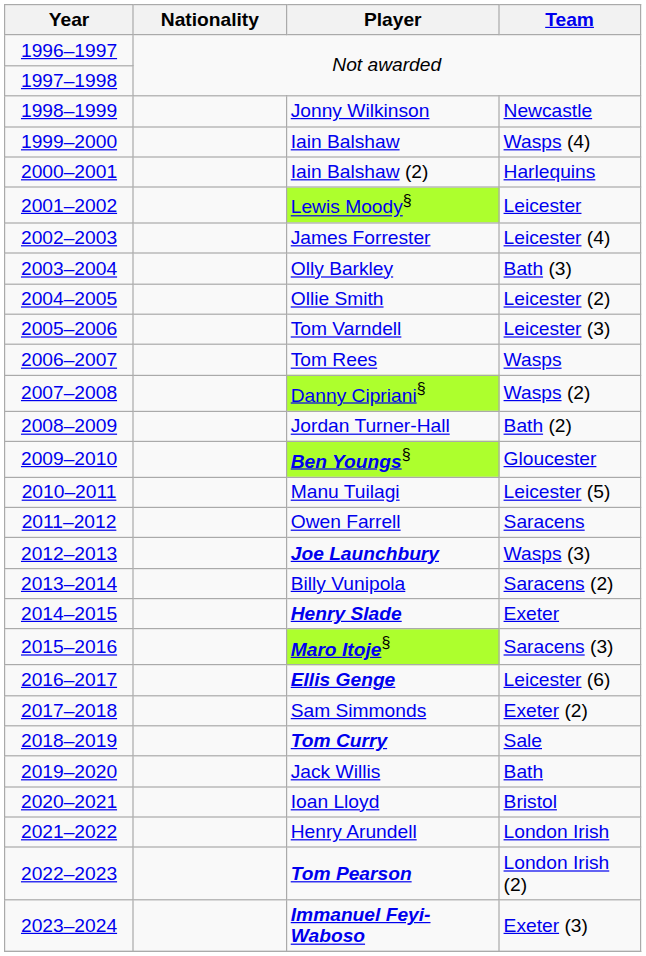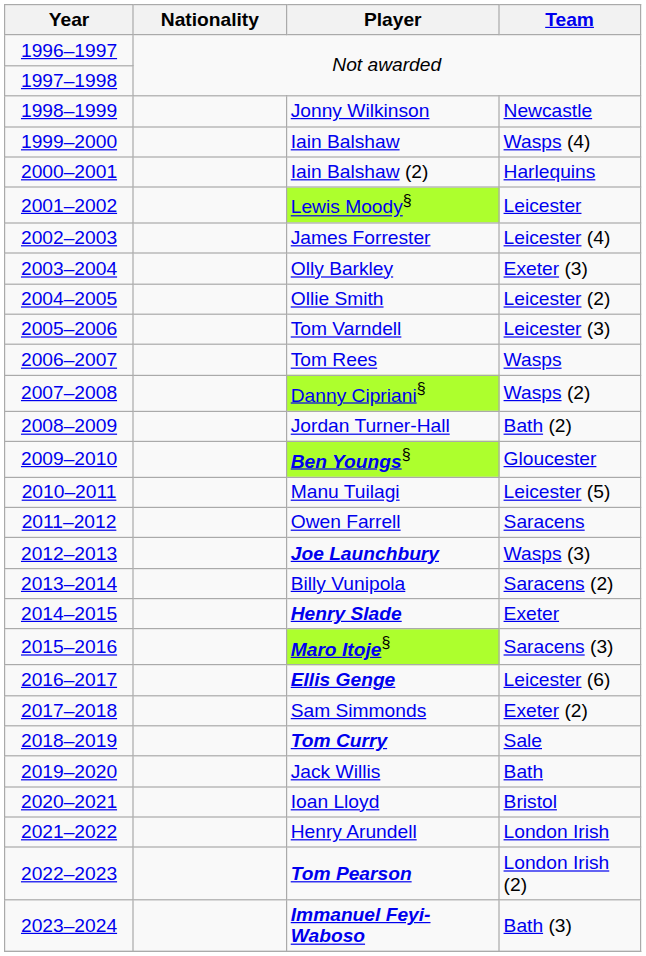Olly Barkley | Team: Bath (3) -> Exeter (3)
Immanuel Feyi-Waboso | Team: Exeter (3) -> Bath (3)
